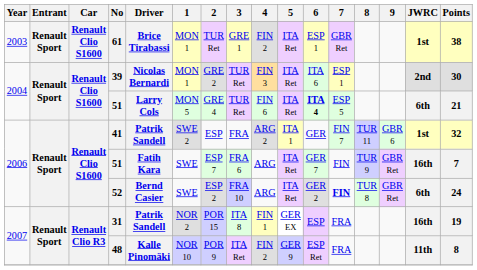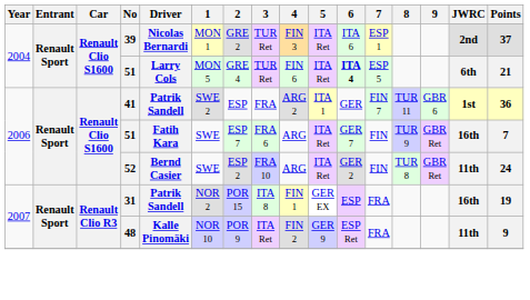- row: 2003 | Renault Sport | Renault Clio S1600 | 61 | Brice Tirabassi | MON 1 | TUR Ret | GRE 1 | FIN 2 | ITA Ret | ESP 1 | GBR Ret | 1st | 38
39 | Points: 30 -> 37
41 | Points: 32 -> 36
52 | 7: bold -> normal
52 | JWRC: 6th -> 11th
48 | Points: 8 -> 9
